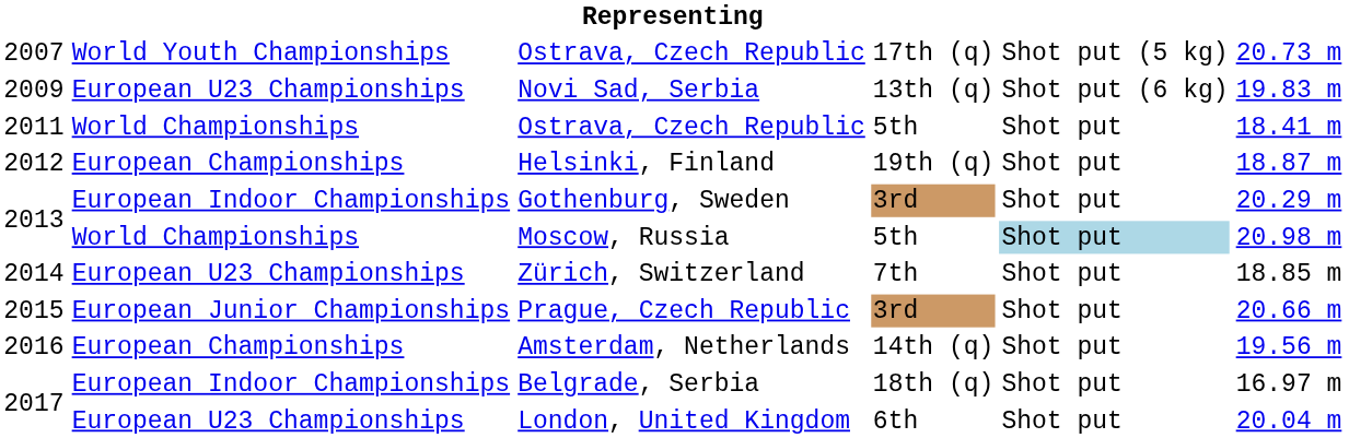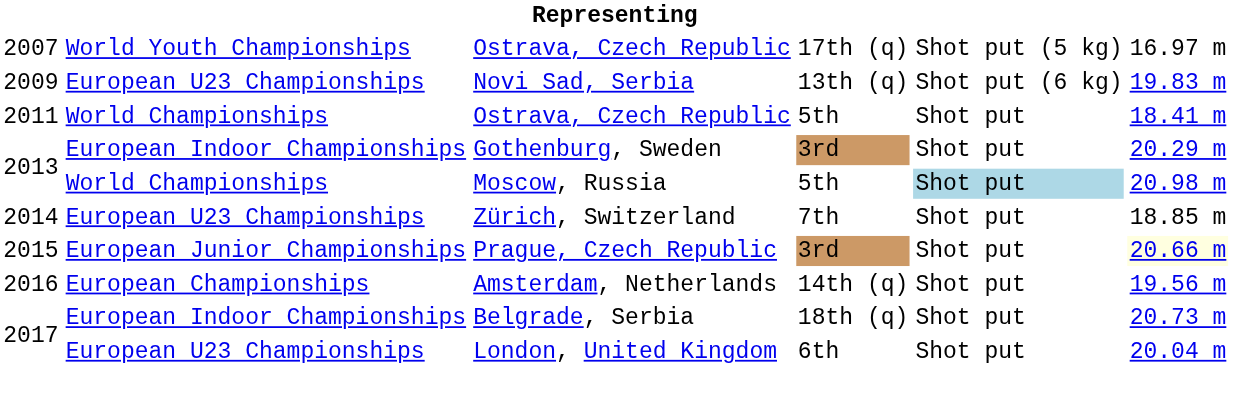2007 / Ostrava, Czech Republic | column 6: 20.73 m -> 16.97 m
- row: 2012 | European Championships | Helsinki, Finland | 19th (q) | Shot put | 18.87 m
Prague, Czech Republic | column 6: no background -> lightyellow background
Belgrade, Serbia | column 6: 16.97 m -> 20.73 m
